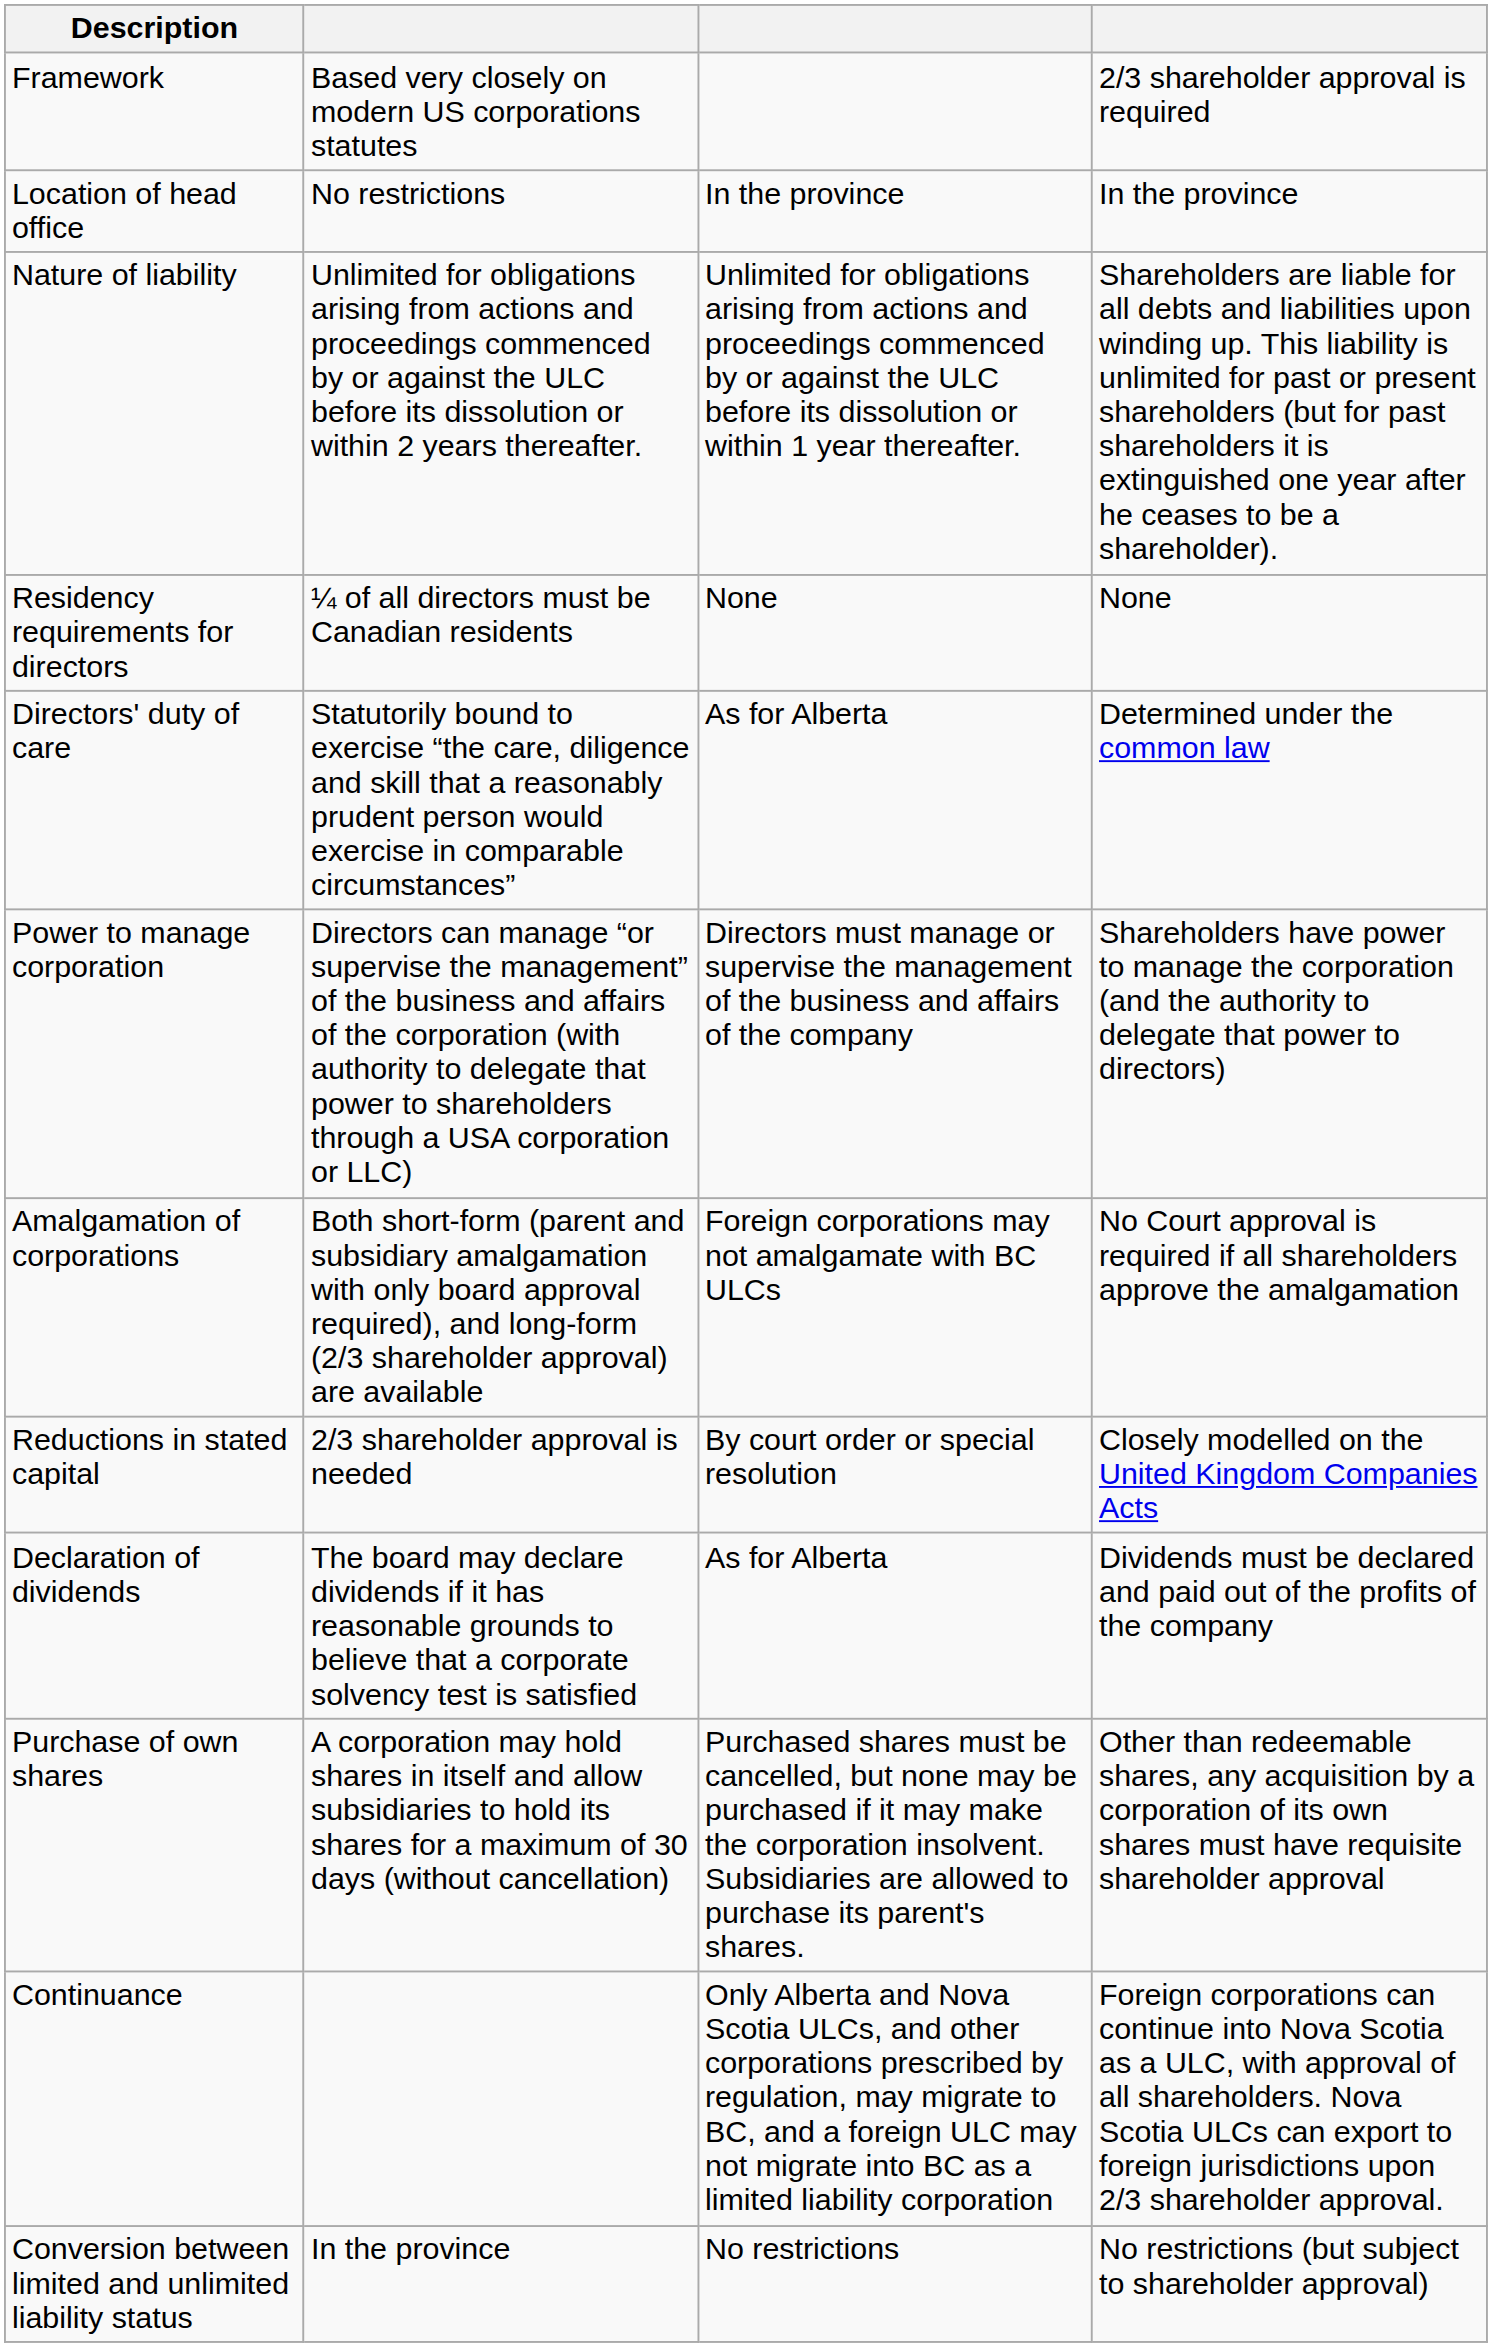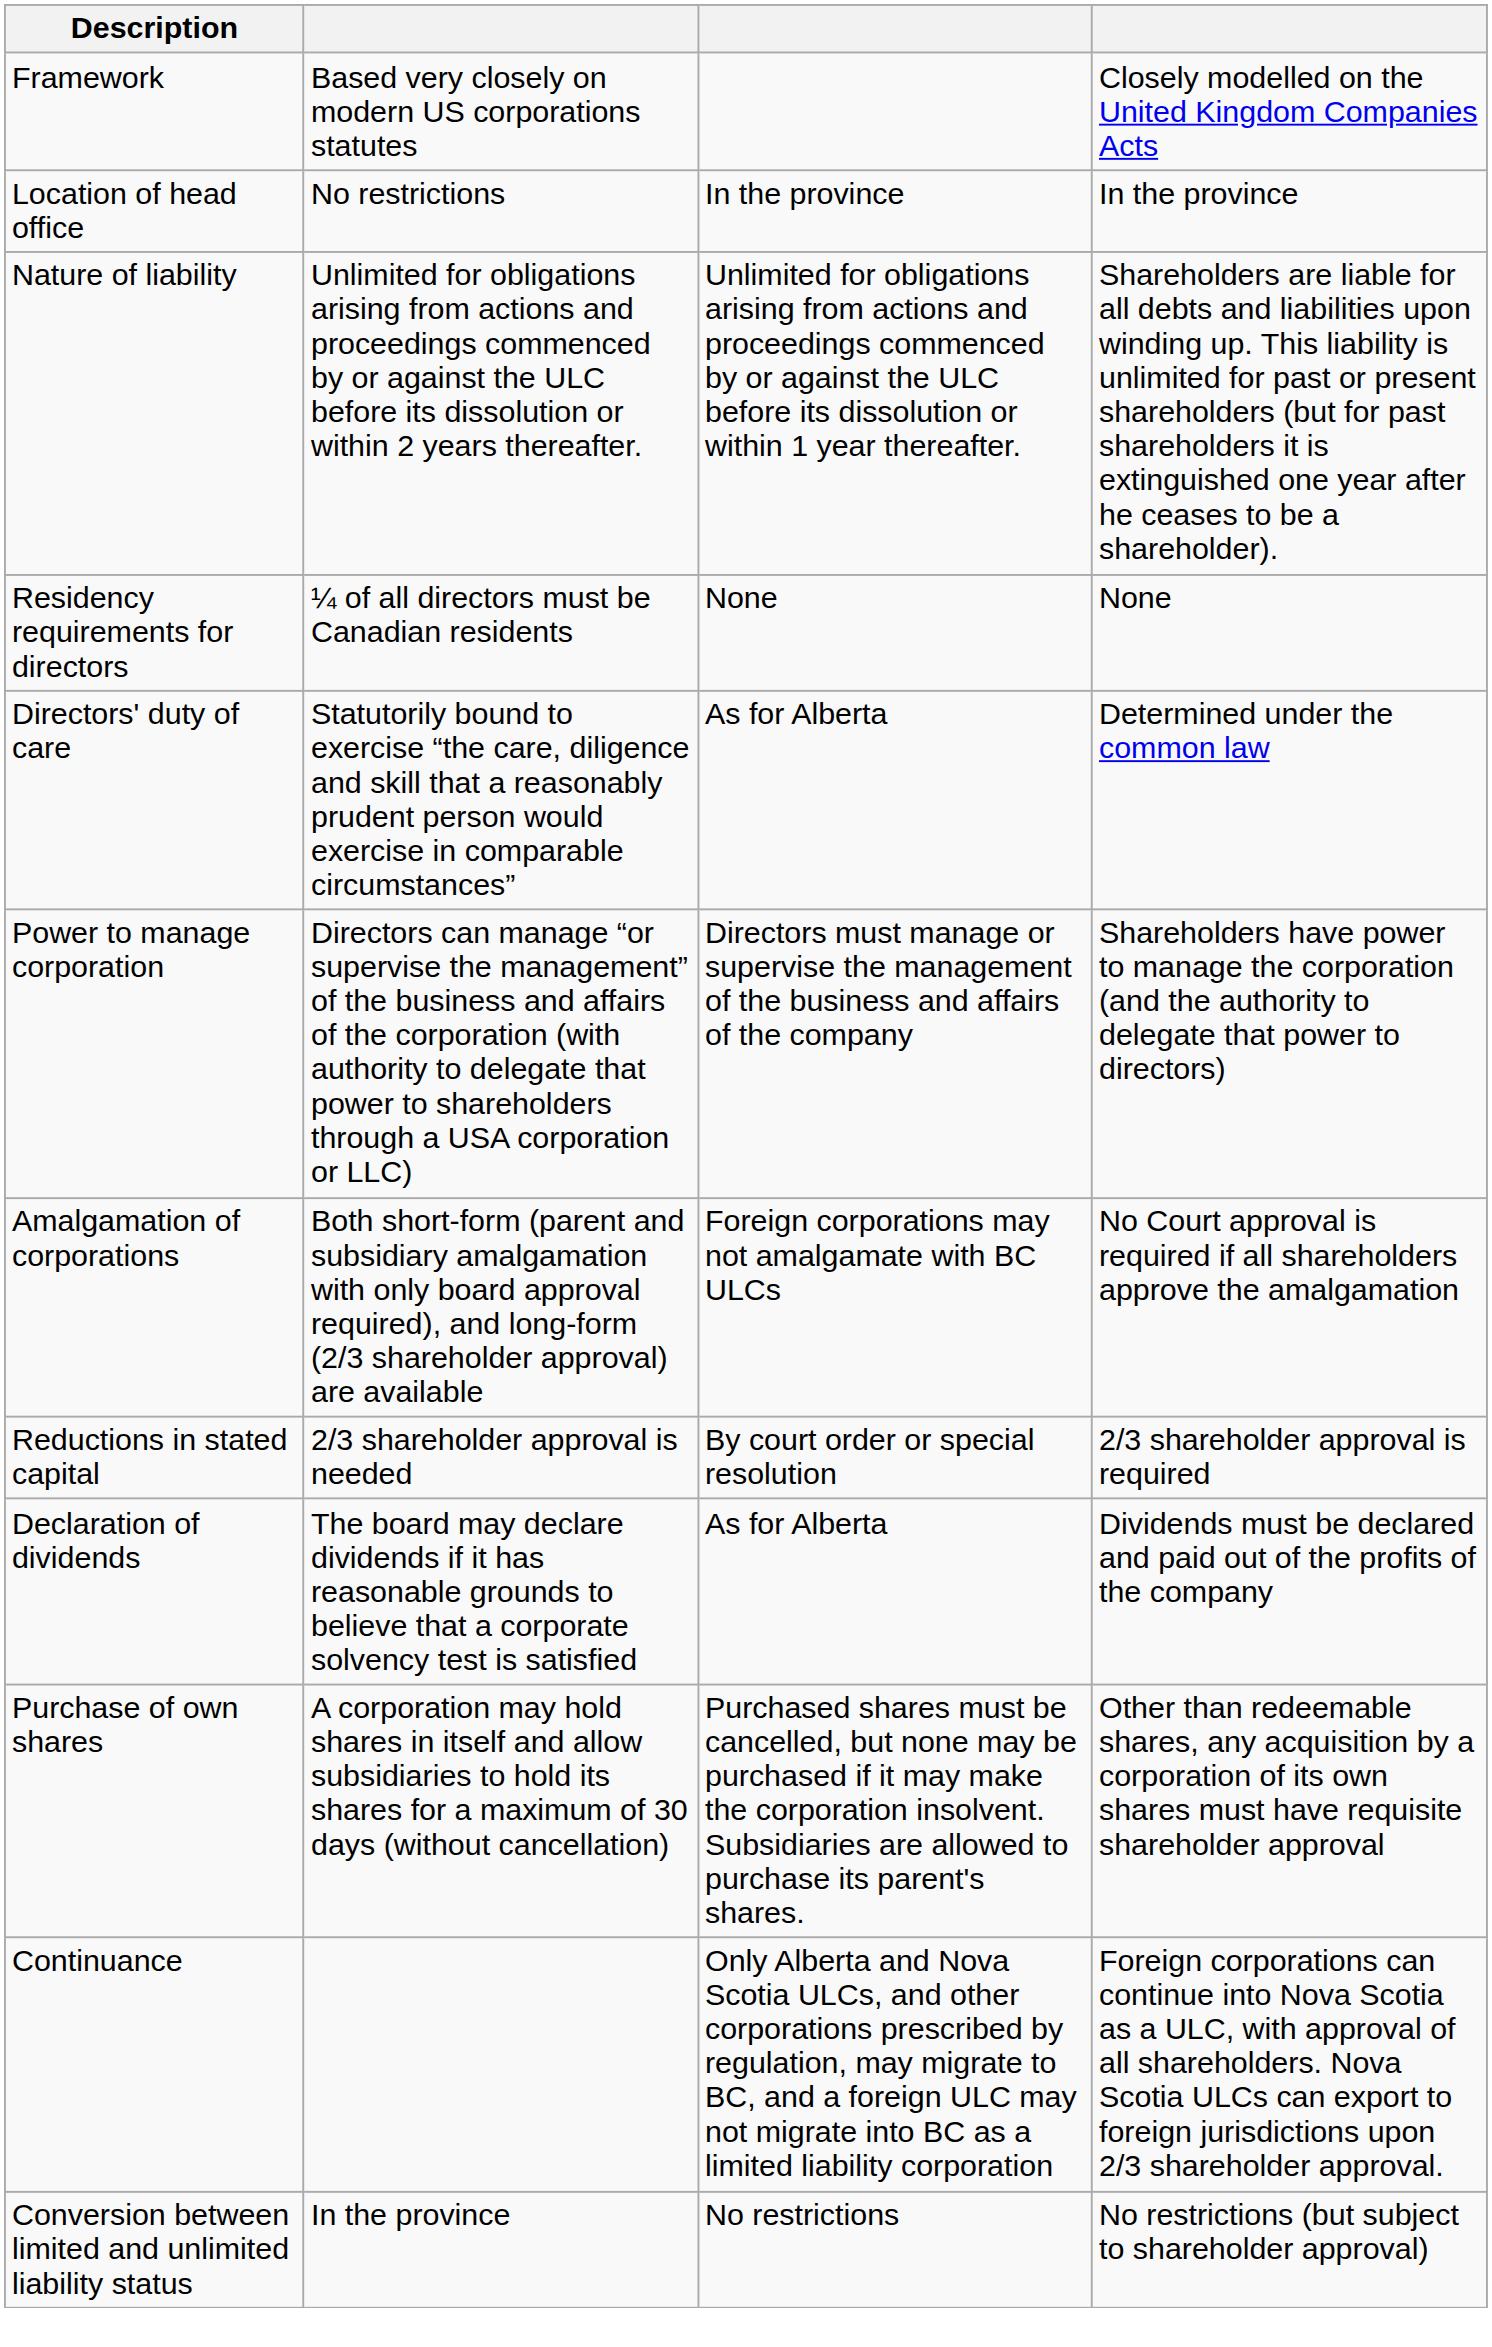Framework | column 4: 2/3 shareholder approval is required -> Closely modelled on the United Kingdom Companies Acts
Reductions in stated capital | column 4: Closely modelled on the United Kingdom Companies Acts -> 2/3 shareholder approval is required
